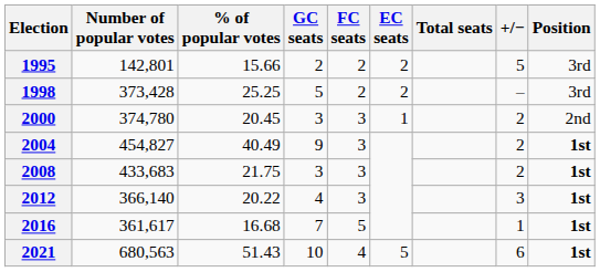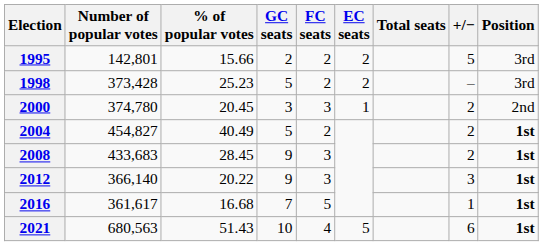1998 | % of popular votes: 25.25 -> 25.23
2004 | GC seats: 9 -> 5
2004 | FC seats: 3 -> 2
2008 | % of popular votes: 21.75 -> 28.45
2008 | GC seats: 3 -> 9
2012 | GC seats: 4 -> 9
